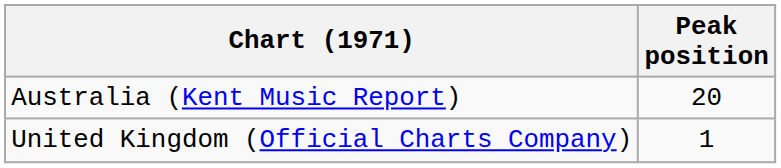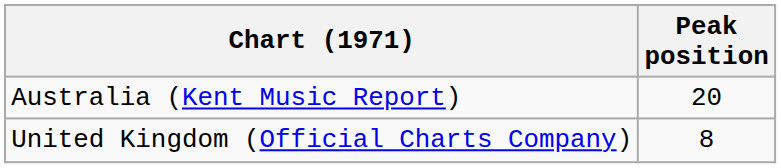United Kingdom (Official Charts Company) | Peak position: 1 -> 8
